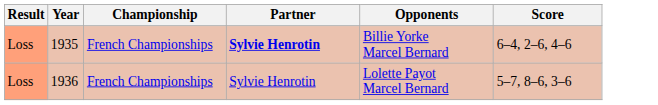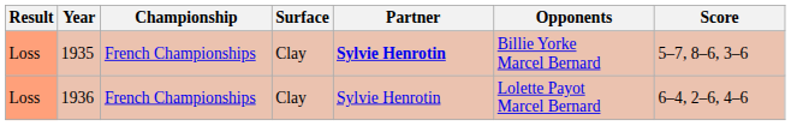+ column: Surface | Clay | Clay
1935 | Score: 6–4, 2–6, 4–6 -> 5–7, 8–6, 3–6
1936 | Score: 5–7, 8–6, 3–6 -> 6–4, 2–6, 4–6
